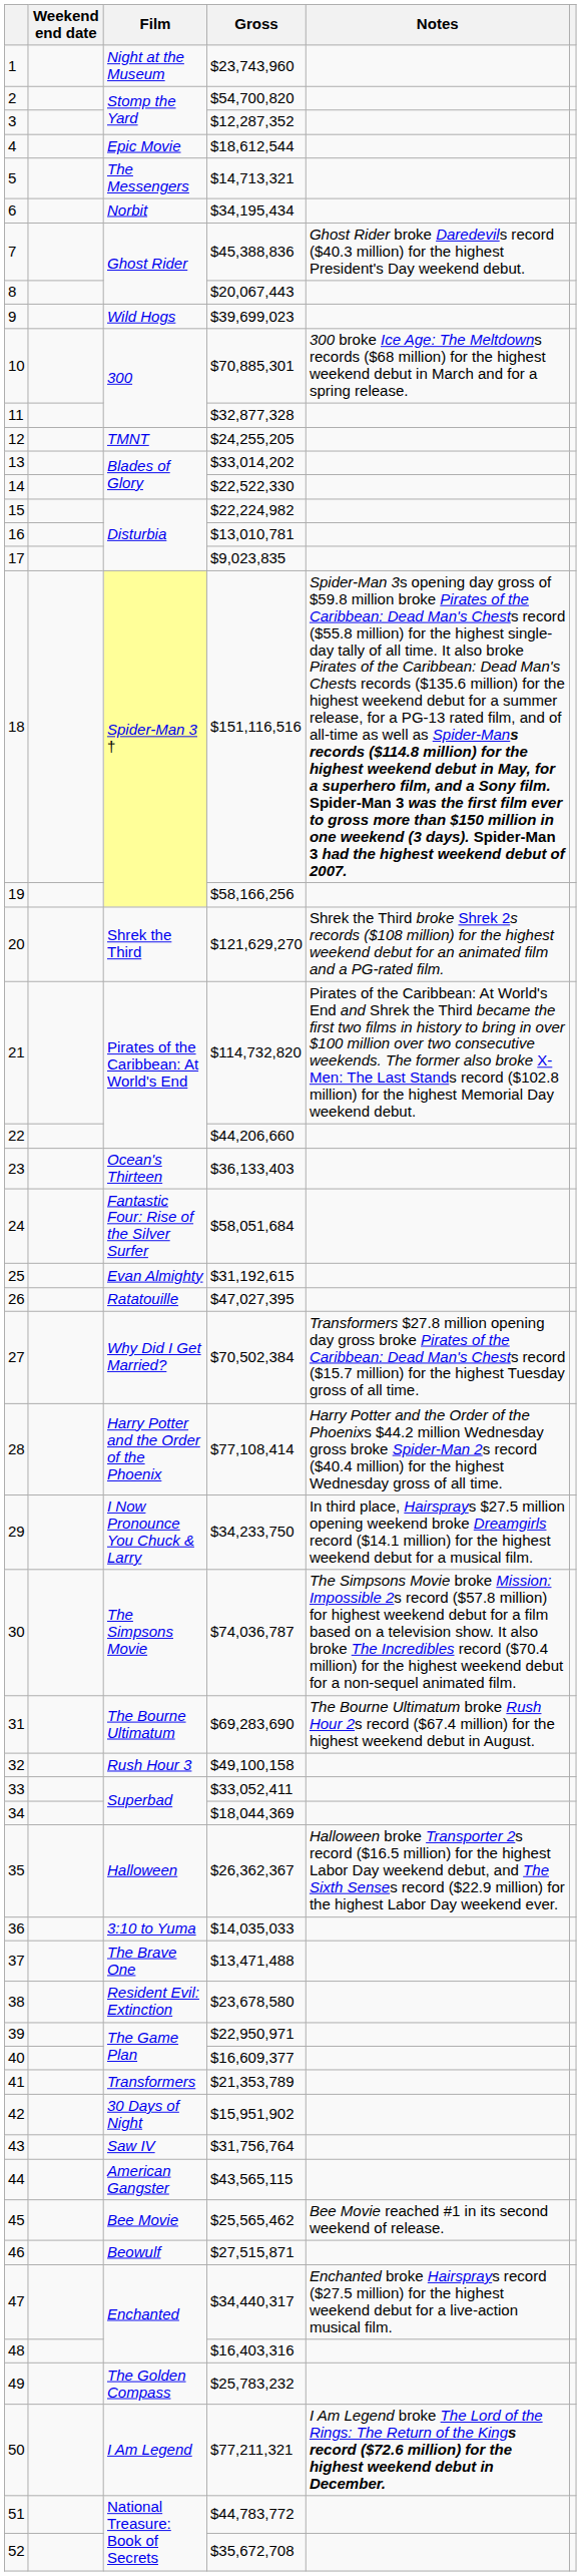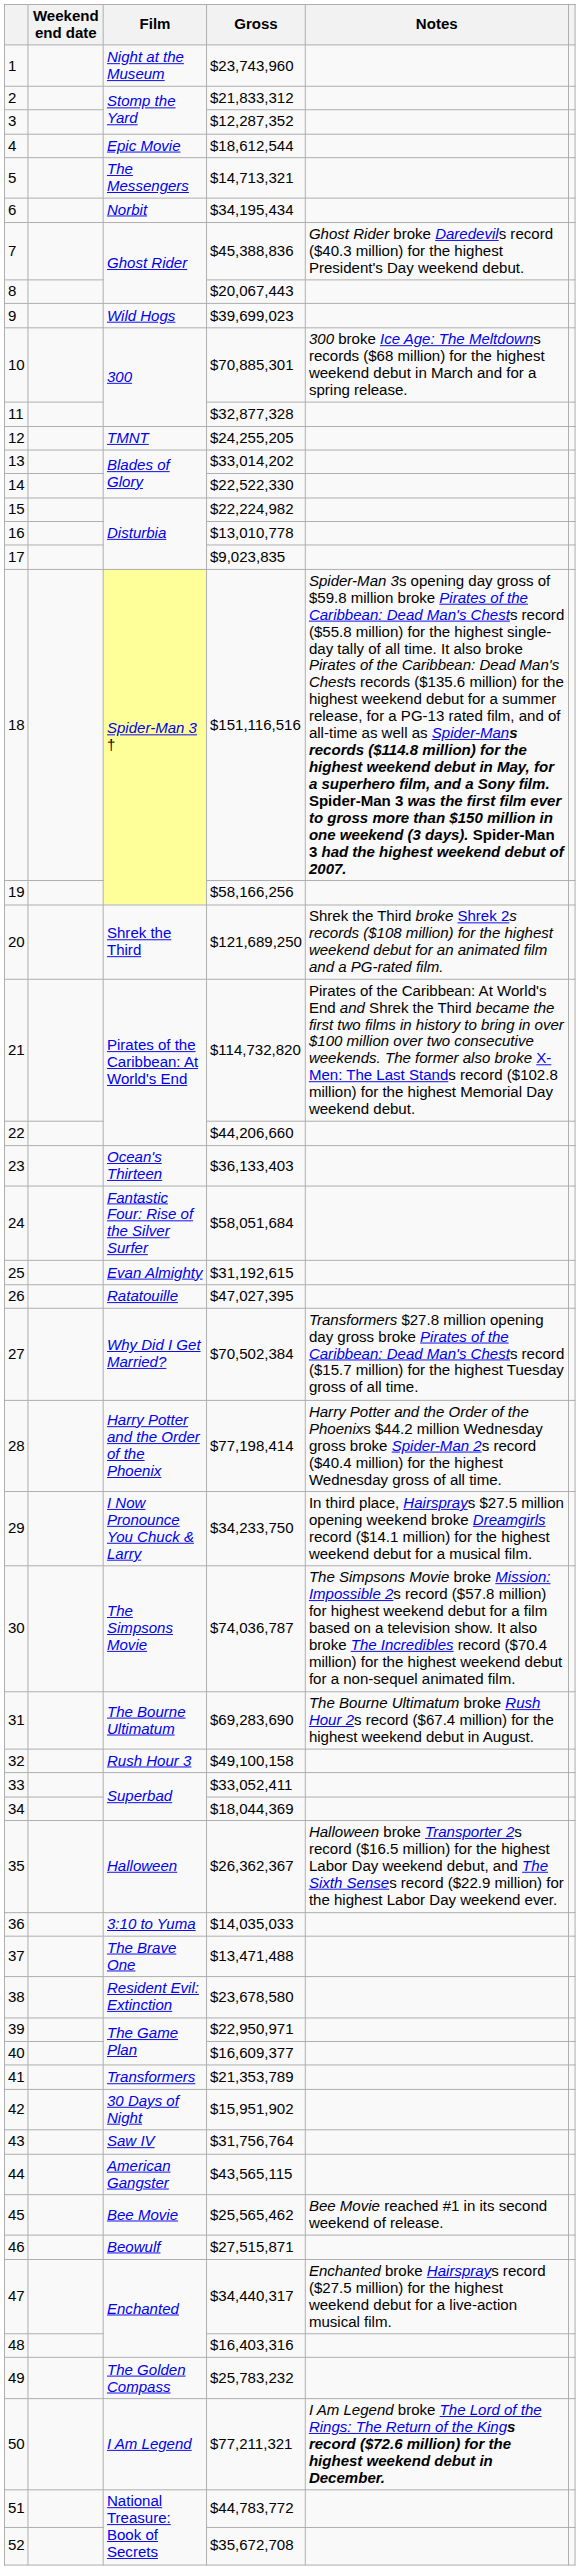2 | Gross: $54,700,820 -> $21,833,312
16 | Gross: $13,010,781 -> $13,010,778
20 | Gross: $121,629,270 -> $121,689,250
28 | Gross: $77,108,414 -> $77,198,414
